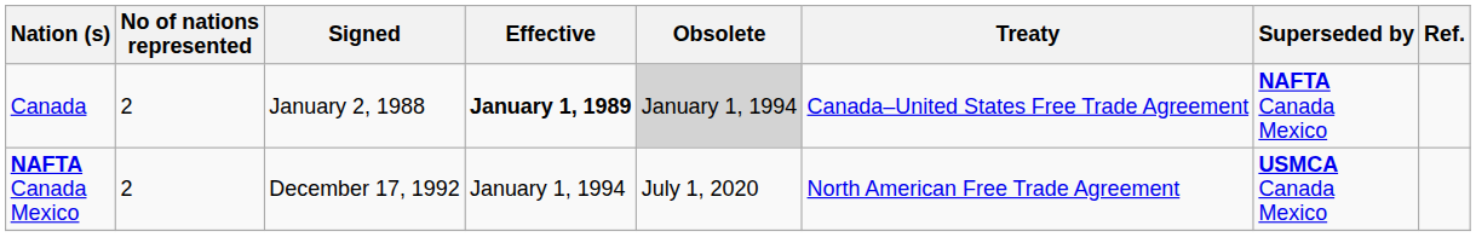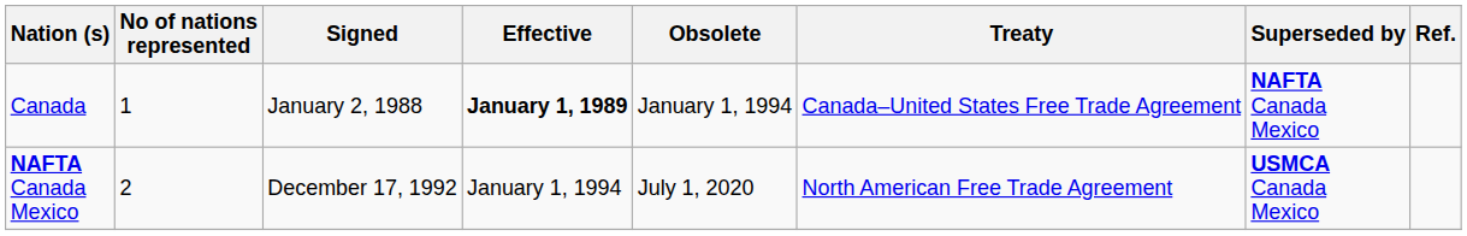Canada | No of nations represented: 2 -> 1
Canada | Obsolete: lightgrey background -> no background
